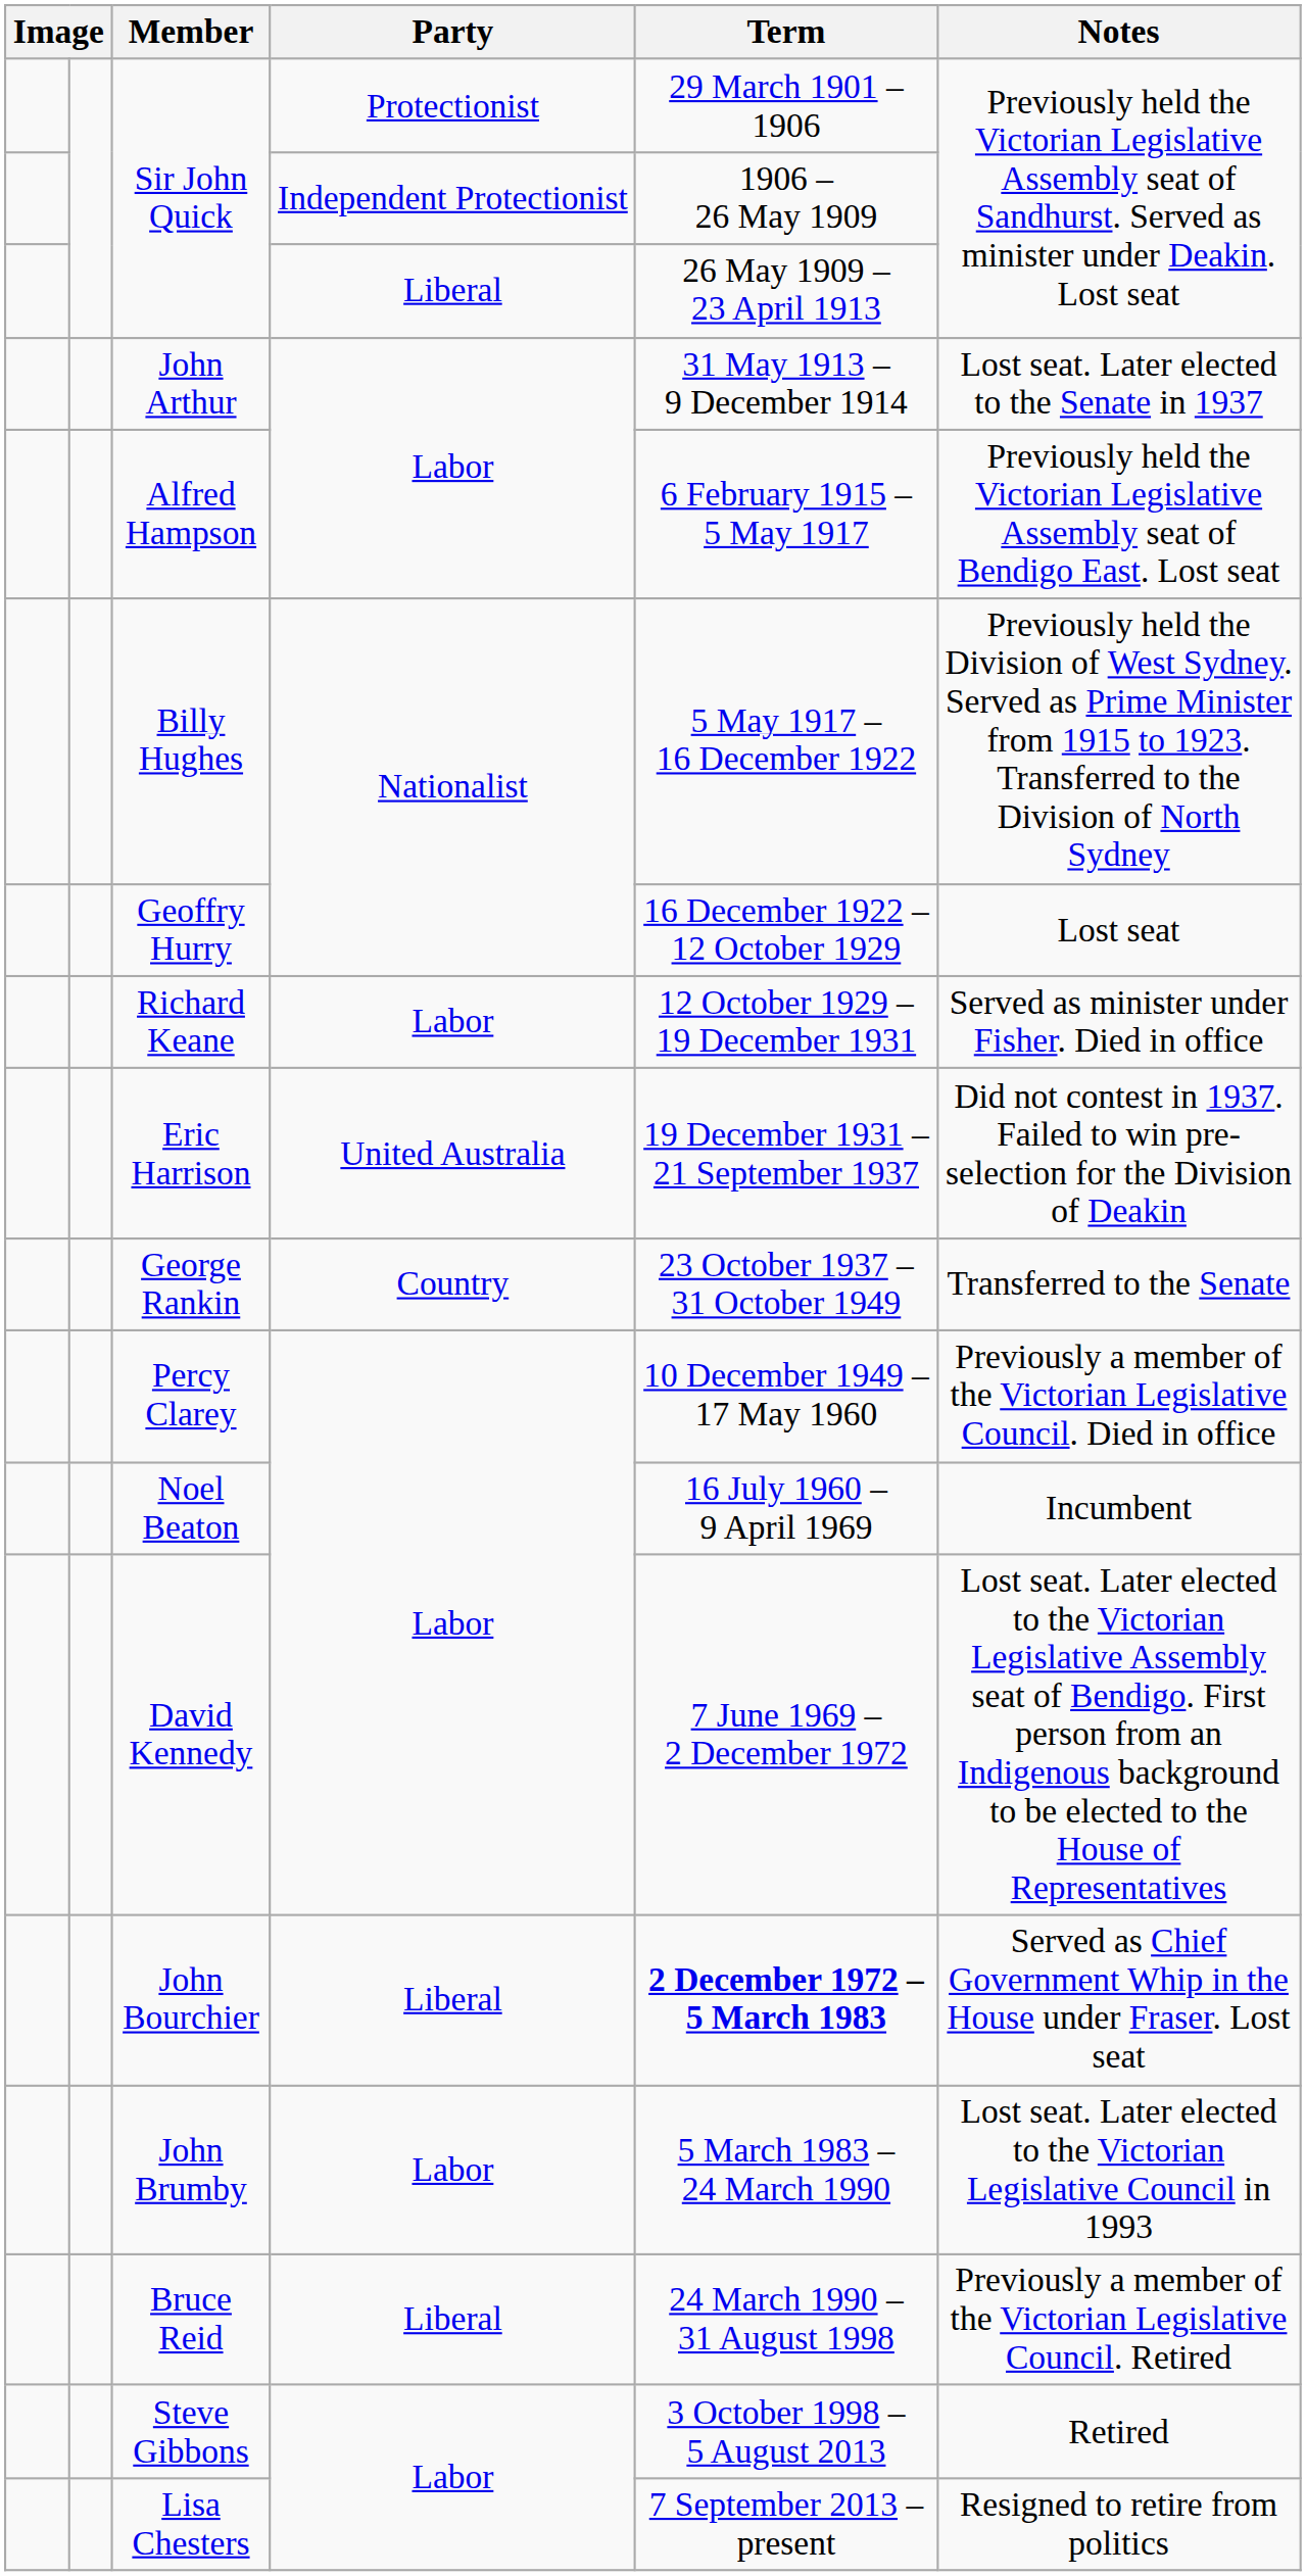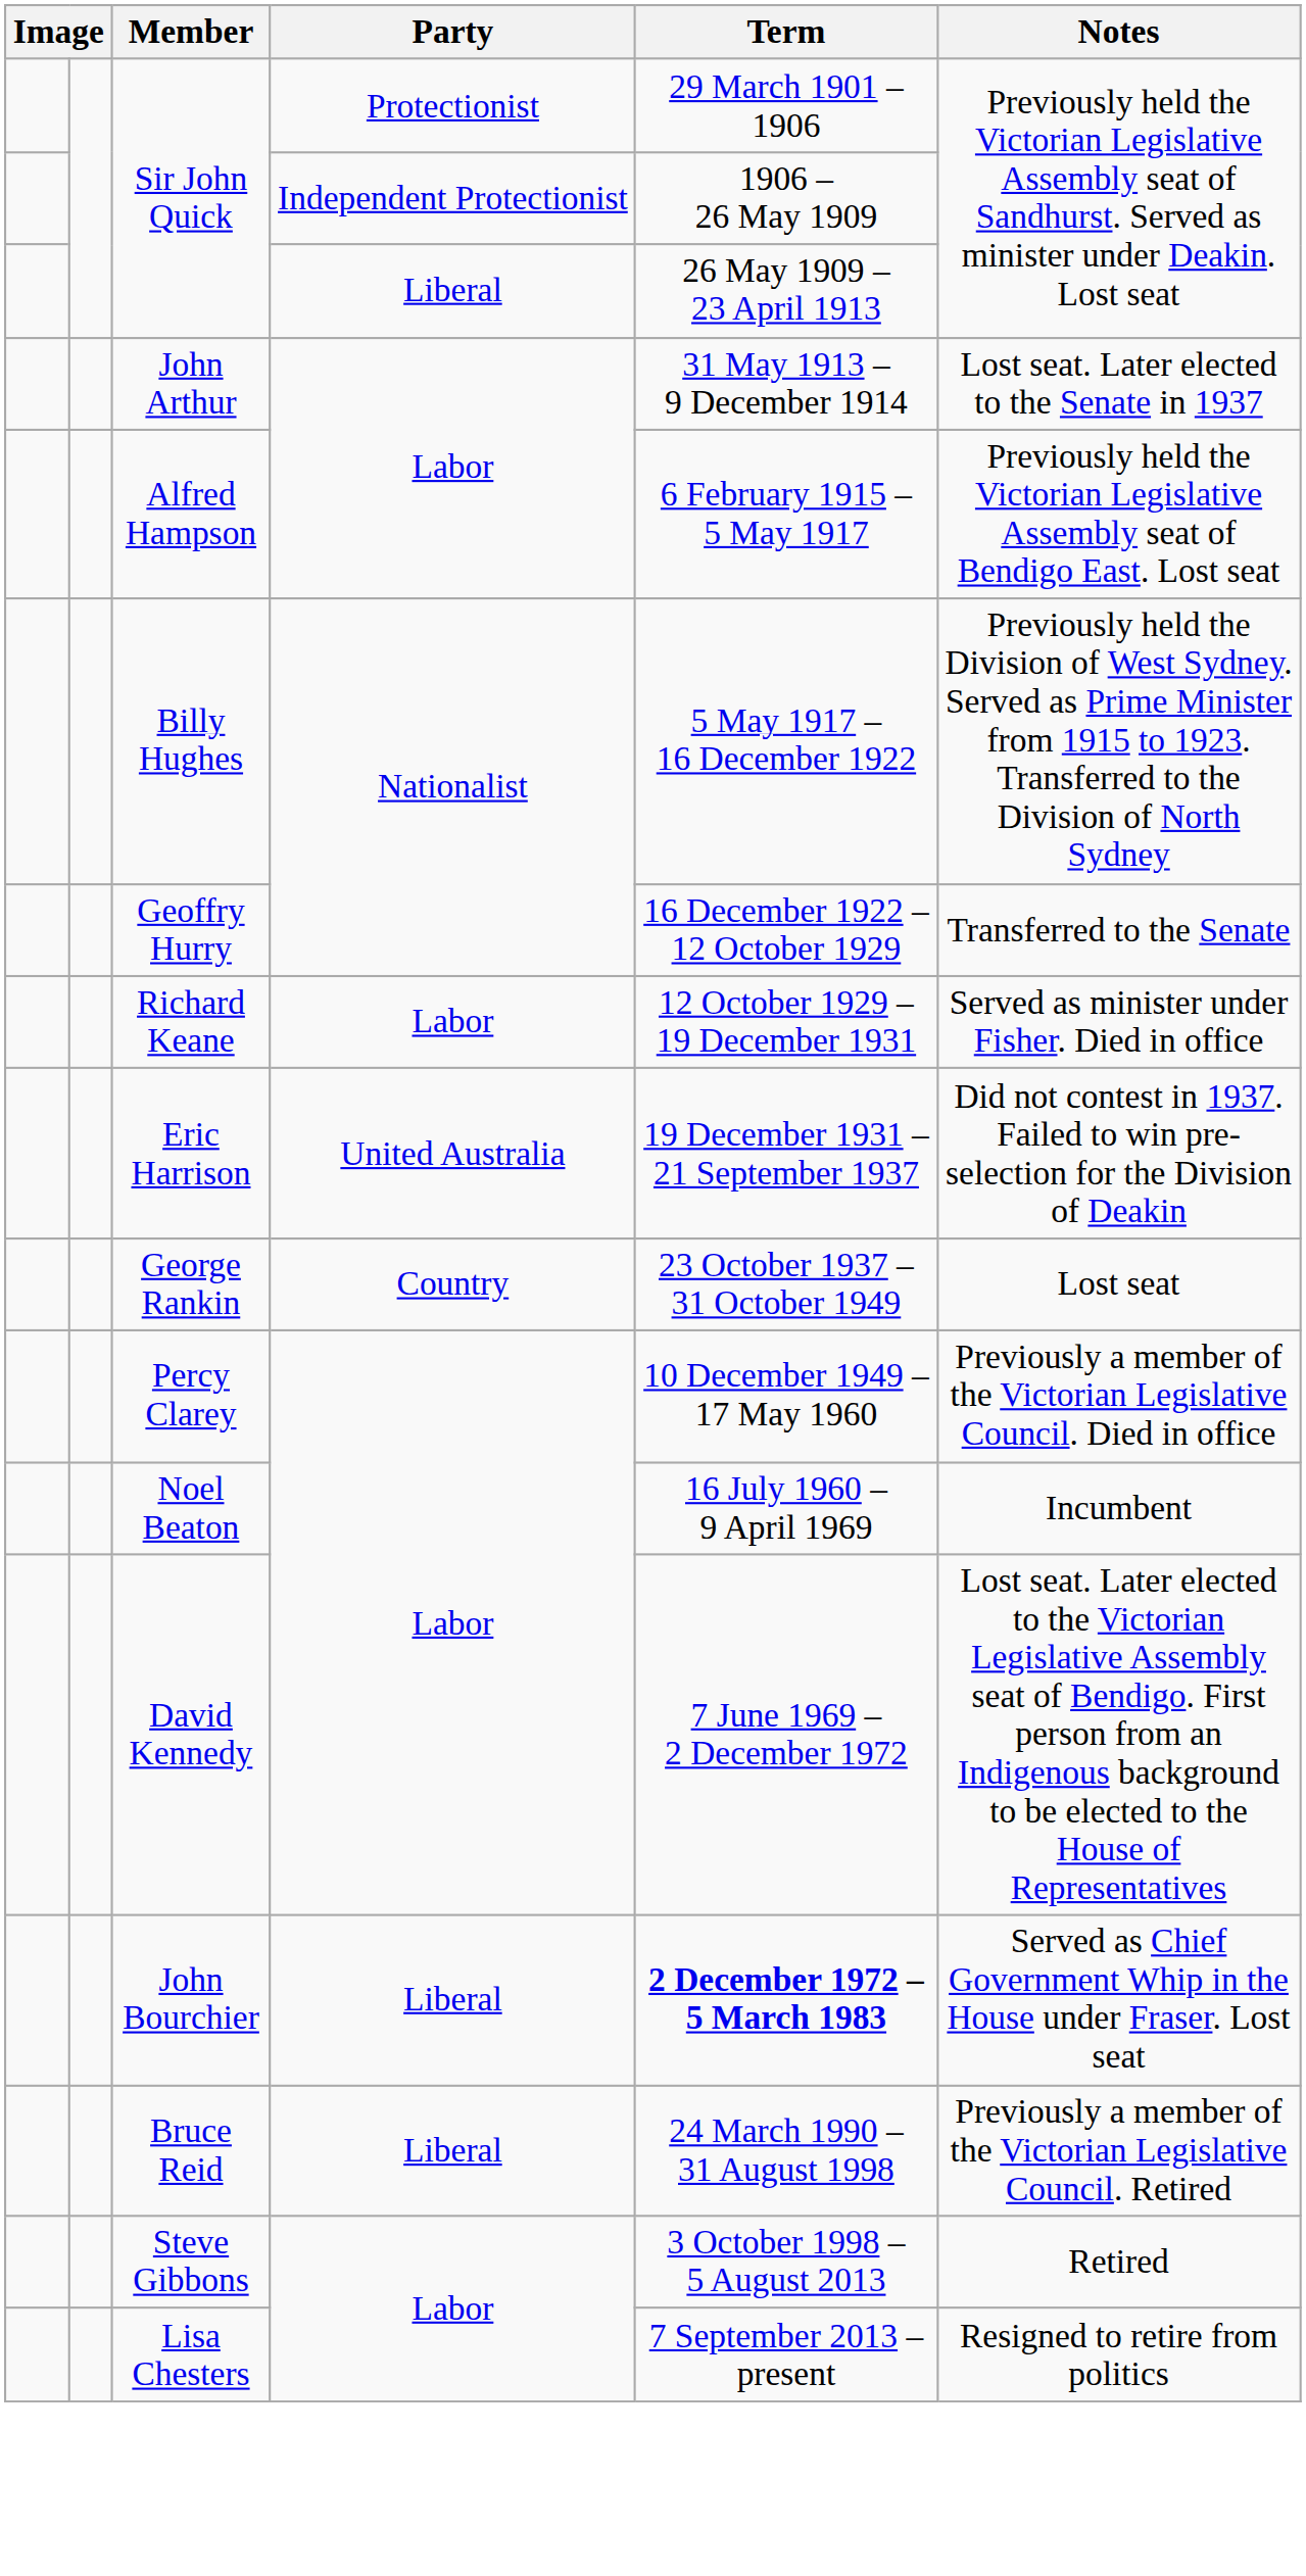Geoffry Hurry | Notes: Lost seat -> Transferred to the Senate
George Rankin | Notes: Transferred to the Senate -> Lost seat
- row: John Brumby | Labor | 5 March 1983 – 24 March 1990 | Lost seat. Later elected to the Victorian Legislative Council in 1993
